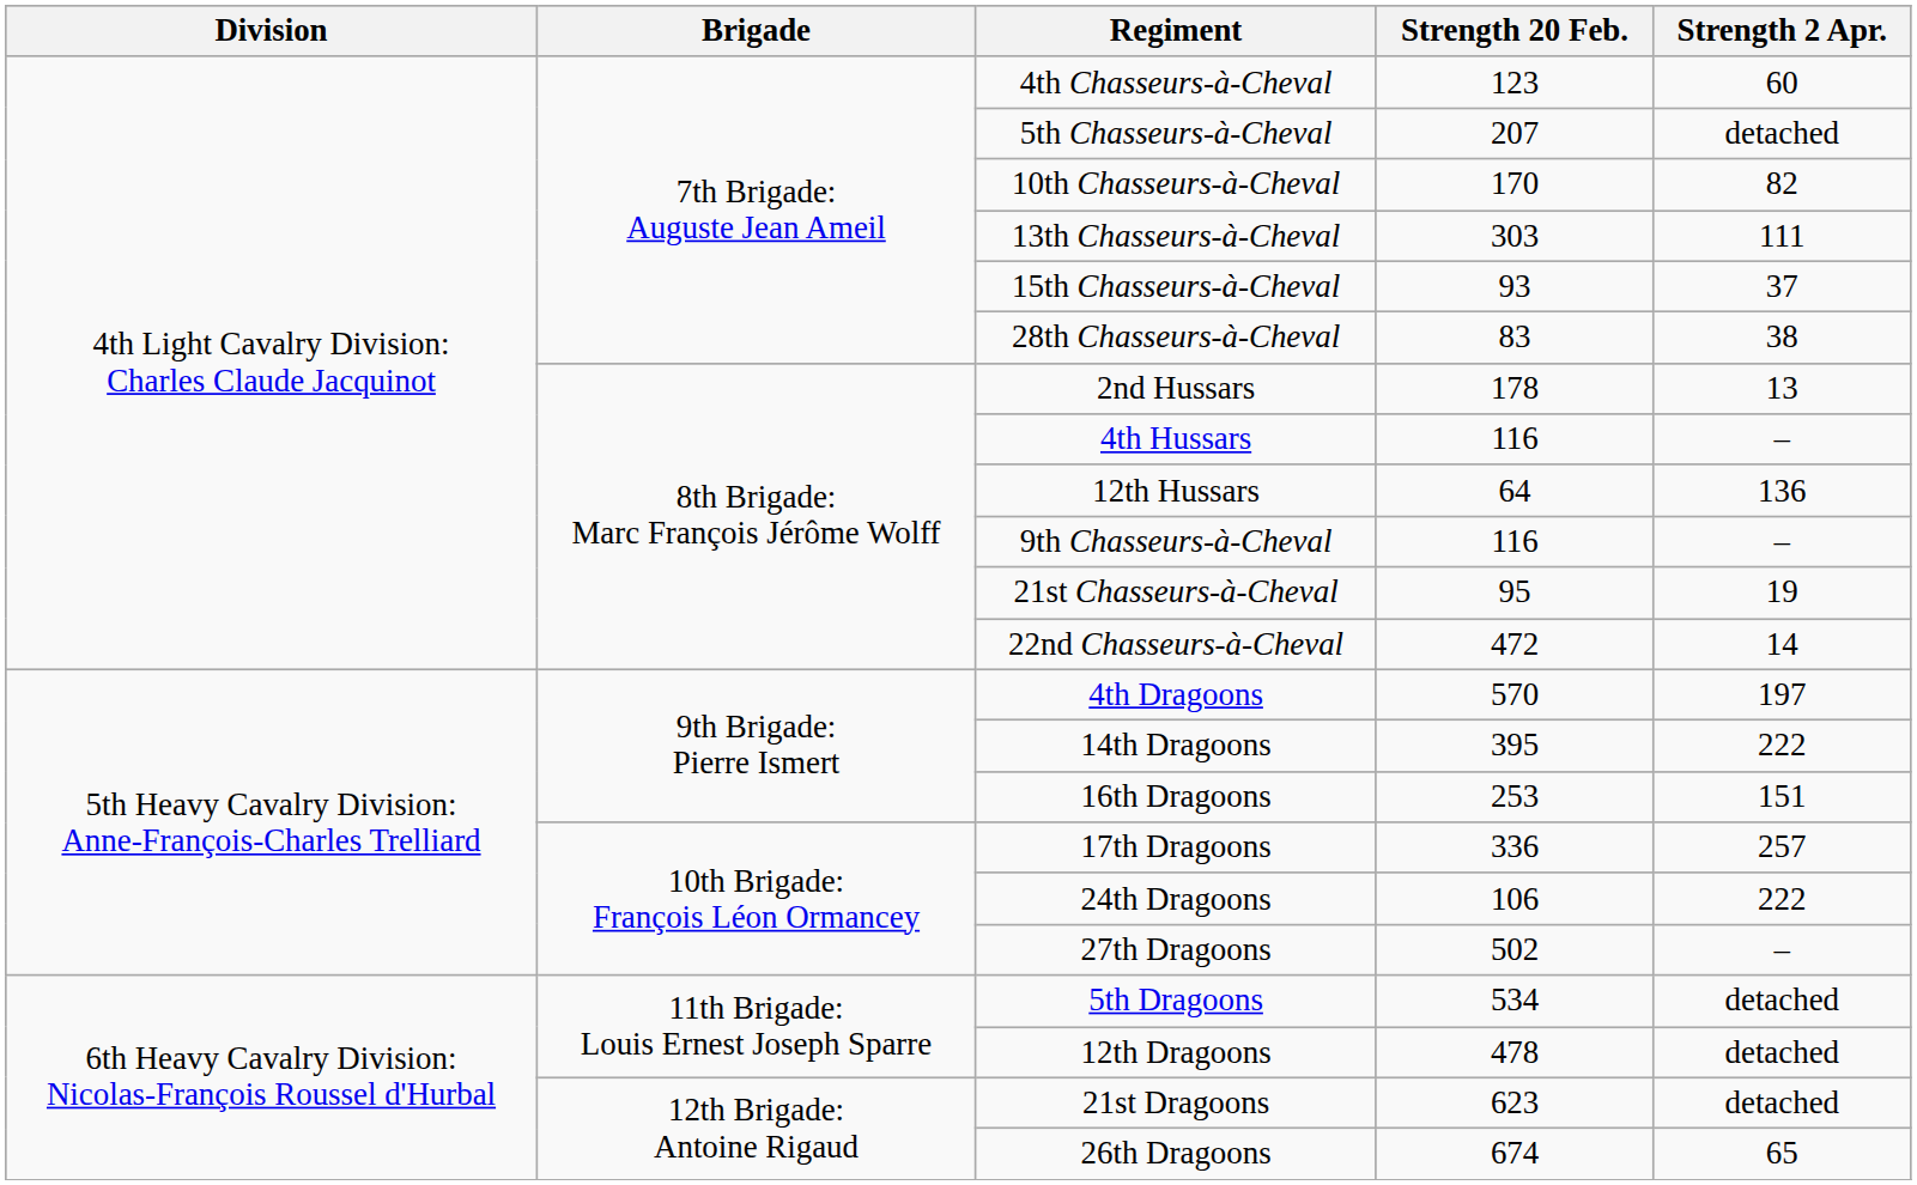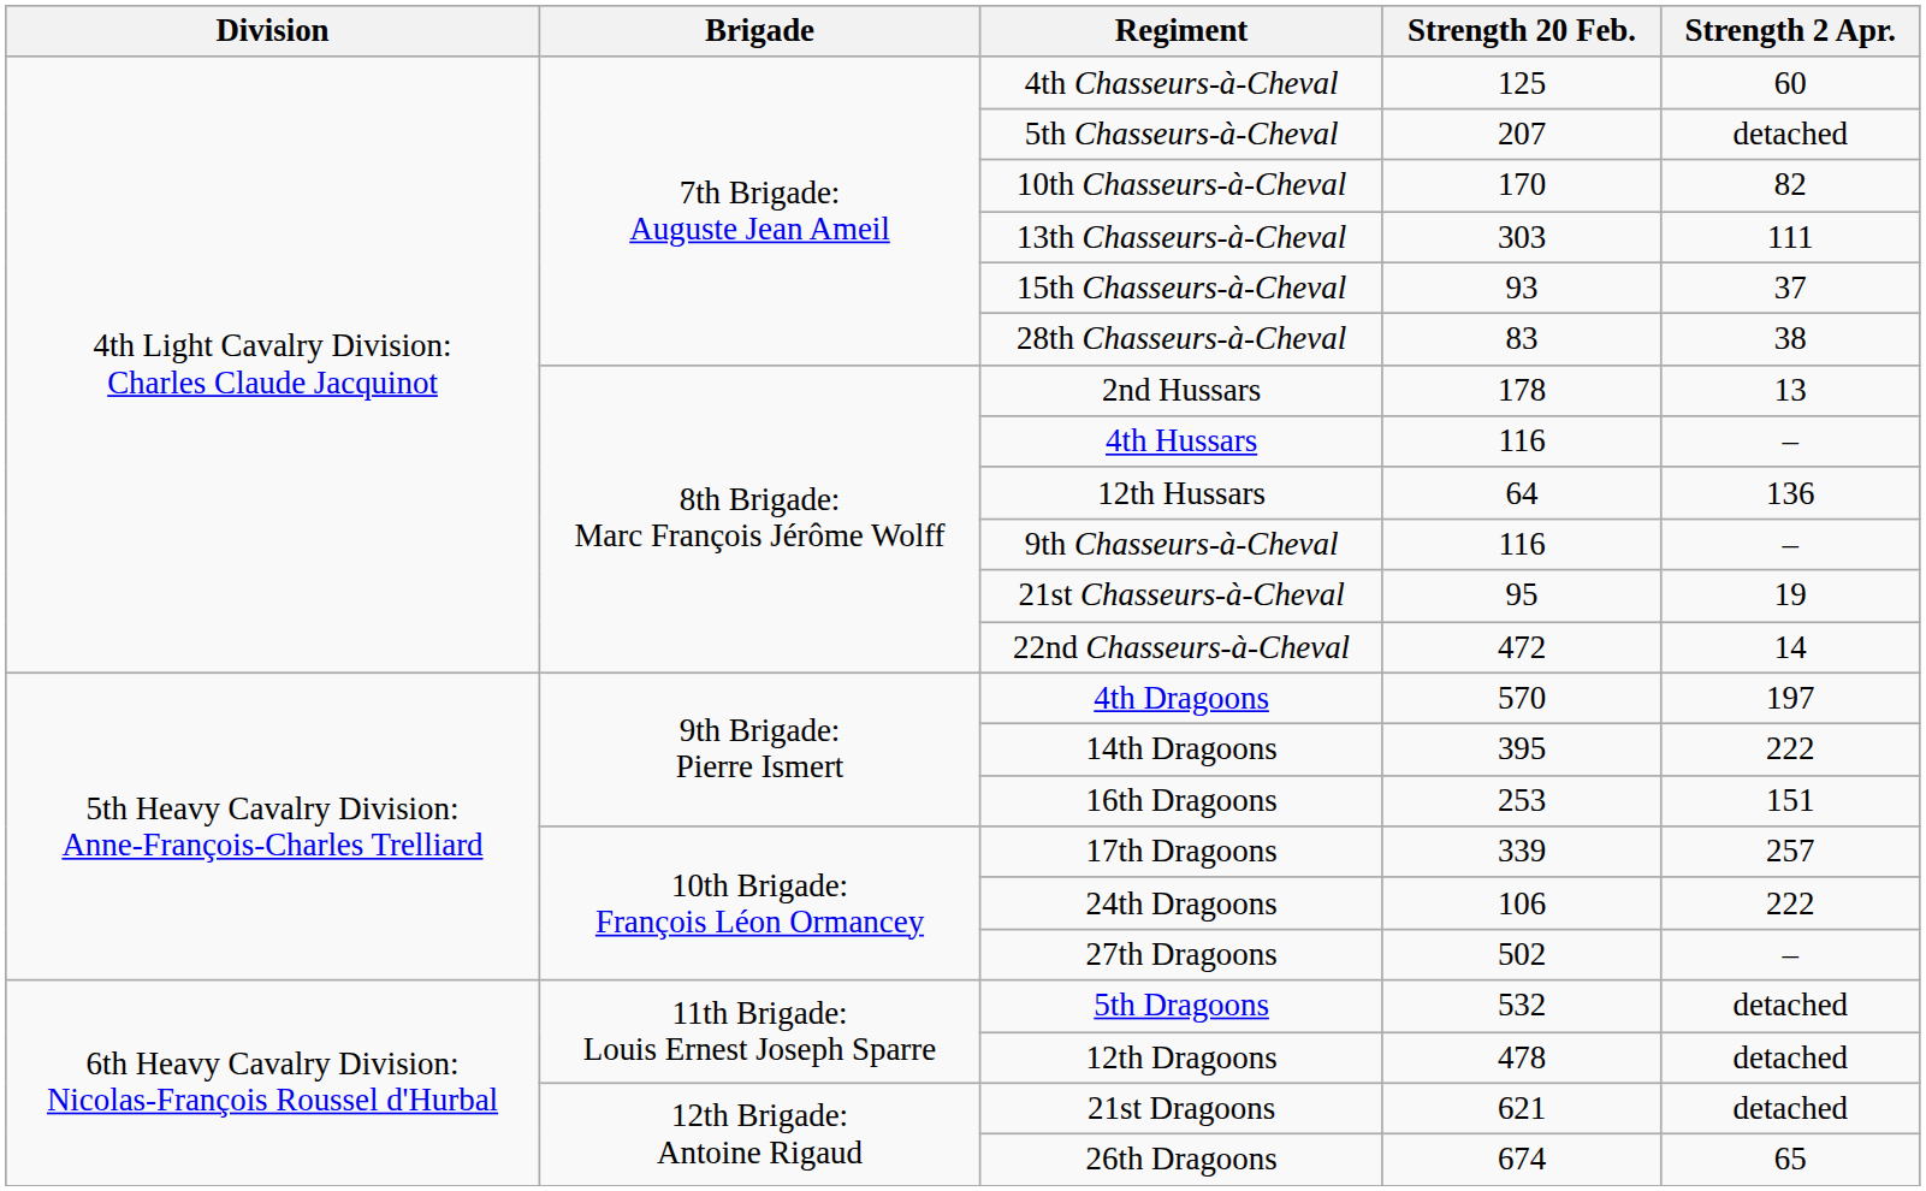4th Chasseurs-à-Cheval | Strength 20 Feb.: 123 -> 125
17th Dragoons | Strength 20 Feb.: 336 -> 339
5th Dragoons | Strength 20 Feb.: 534 -> 532
21st Dragoons | Strength 20 Feb.: 623 -> 621
